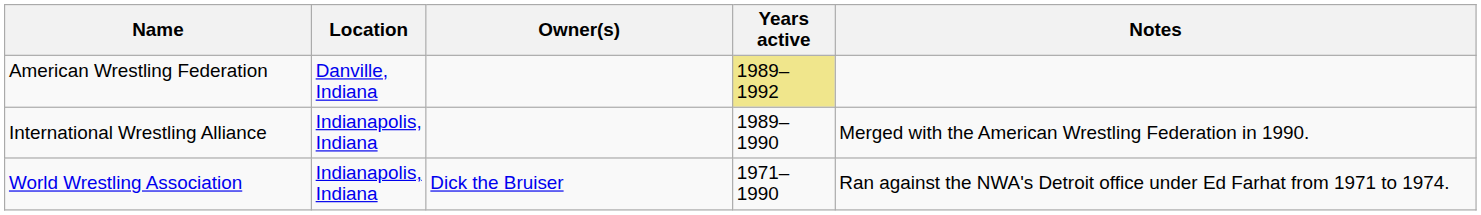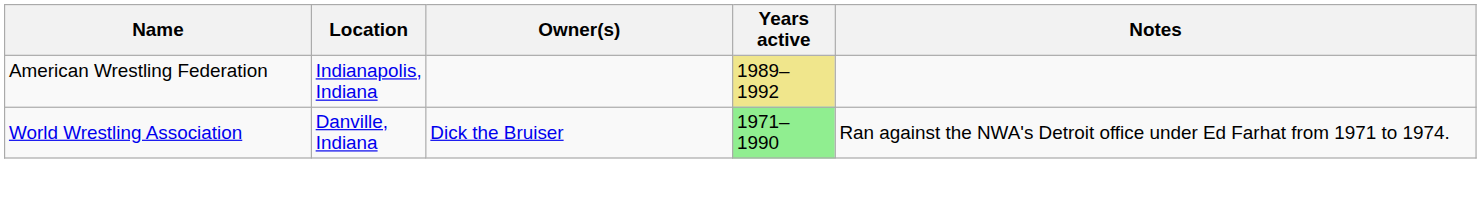American Wrestling Federation | Location: Danville, Indiana -> Indianapolis, Indiana
- row: International Wrestling Alliance | Indianapolis, Indiana | 1989–1990 | Merged with the American Wrestling Federation in 1990.
World Wrestling Association | Location: Indianapolis, Indiana -> Danville, Indiana
World Wrestling Association | Years active: no background -> lightgreen background
